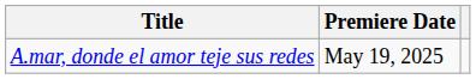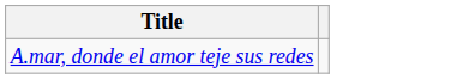- column: Premiere Date | May 19, 2025
